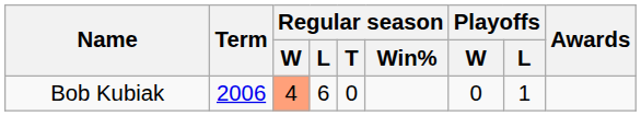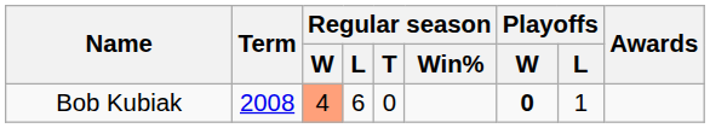Bob Kubiak | Term: 2006 -> 2008
Bob Kubiak | Playoffs / W: normal -> bold
